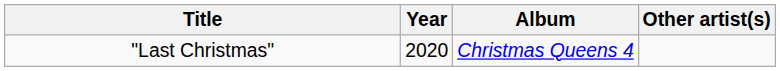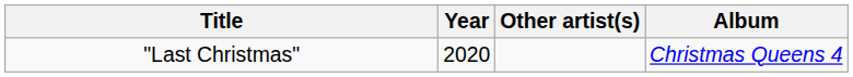columns swapped: Other artist(s) <-> Album
